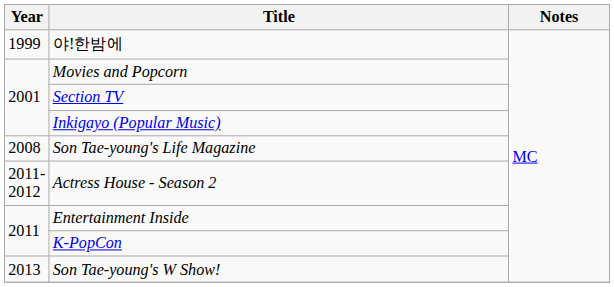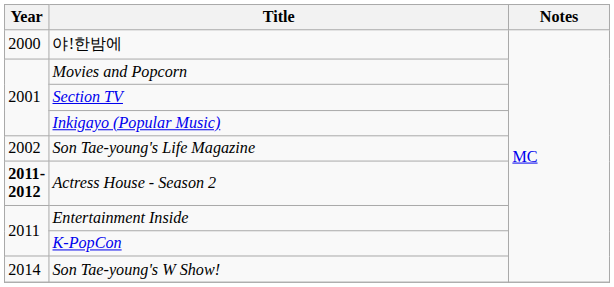야!한밤에 | Year: 1999 -> 2000
Son Tae-young's Life Magazine | Year: 2008 -> 2002
Actress House - Season 2 | Year: normal -> bold
Son Tae-young's W Show! | Year: 2013 -> 2014
